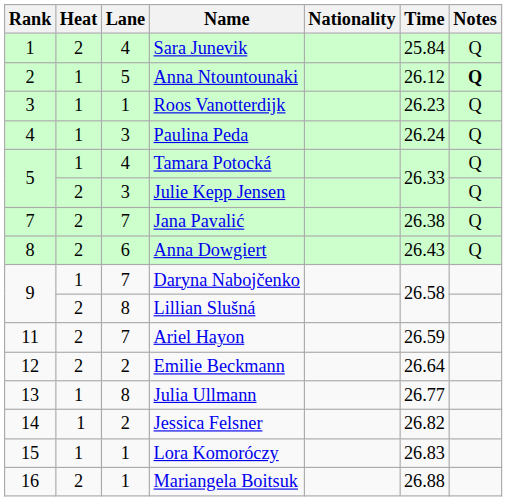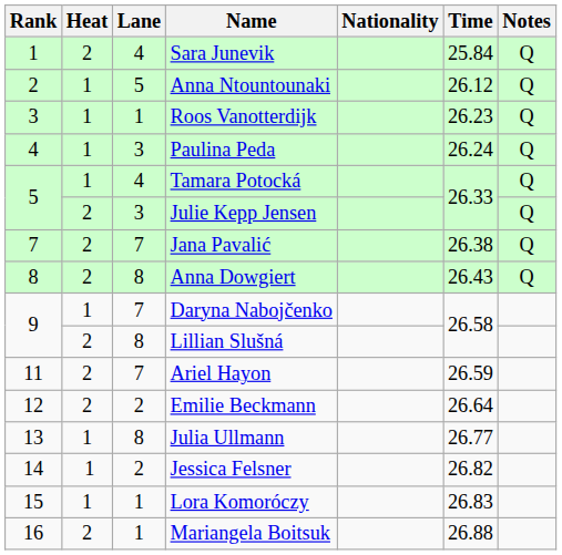Anna Ntountounaki | Notes: bold -> normal
Anna Dowgiert | Lane: 6 -> 8
